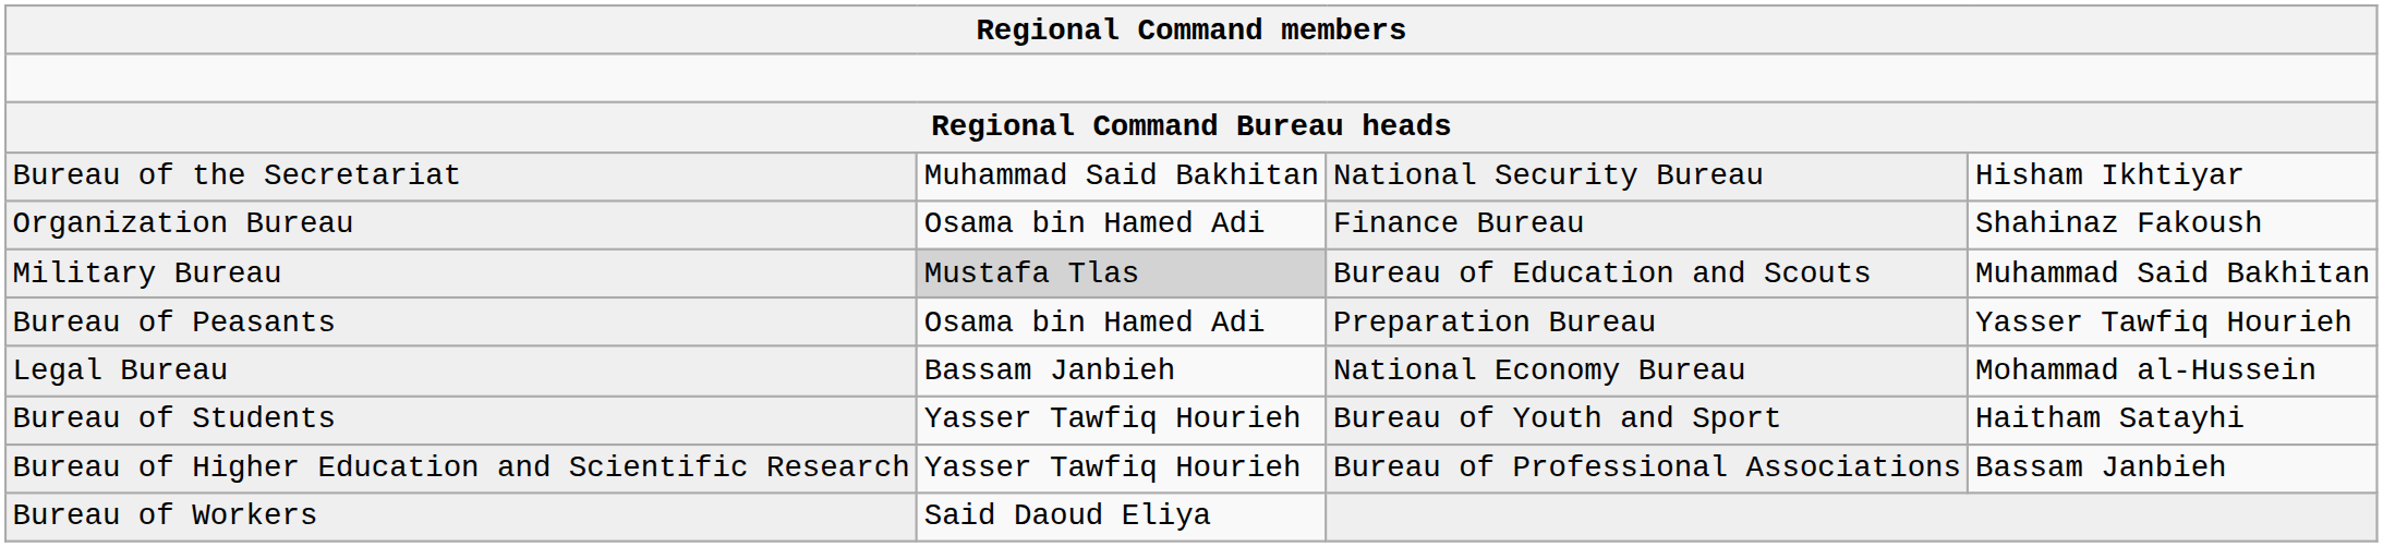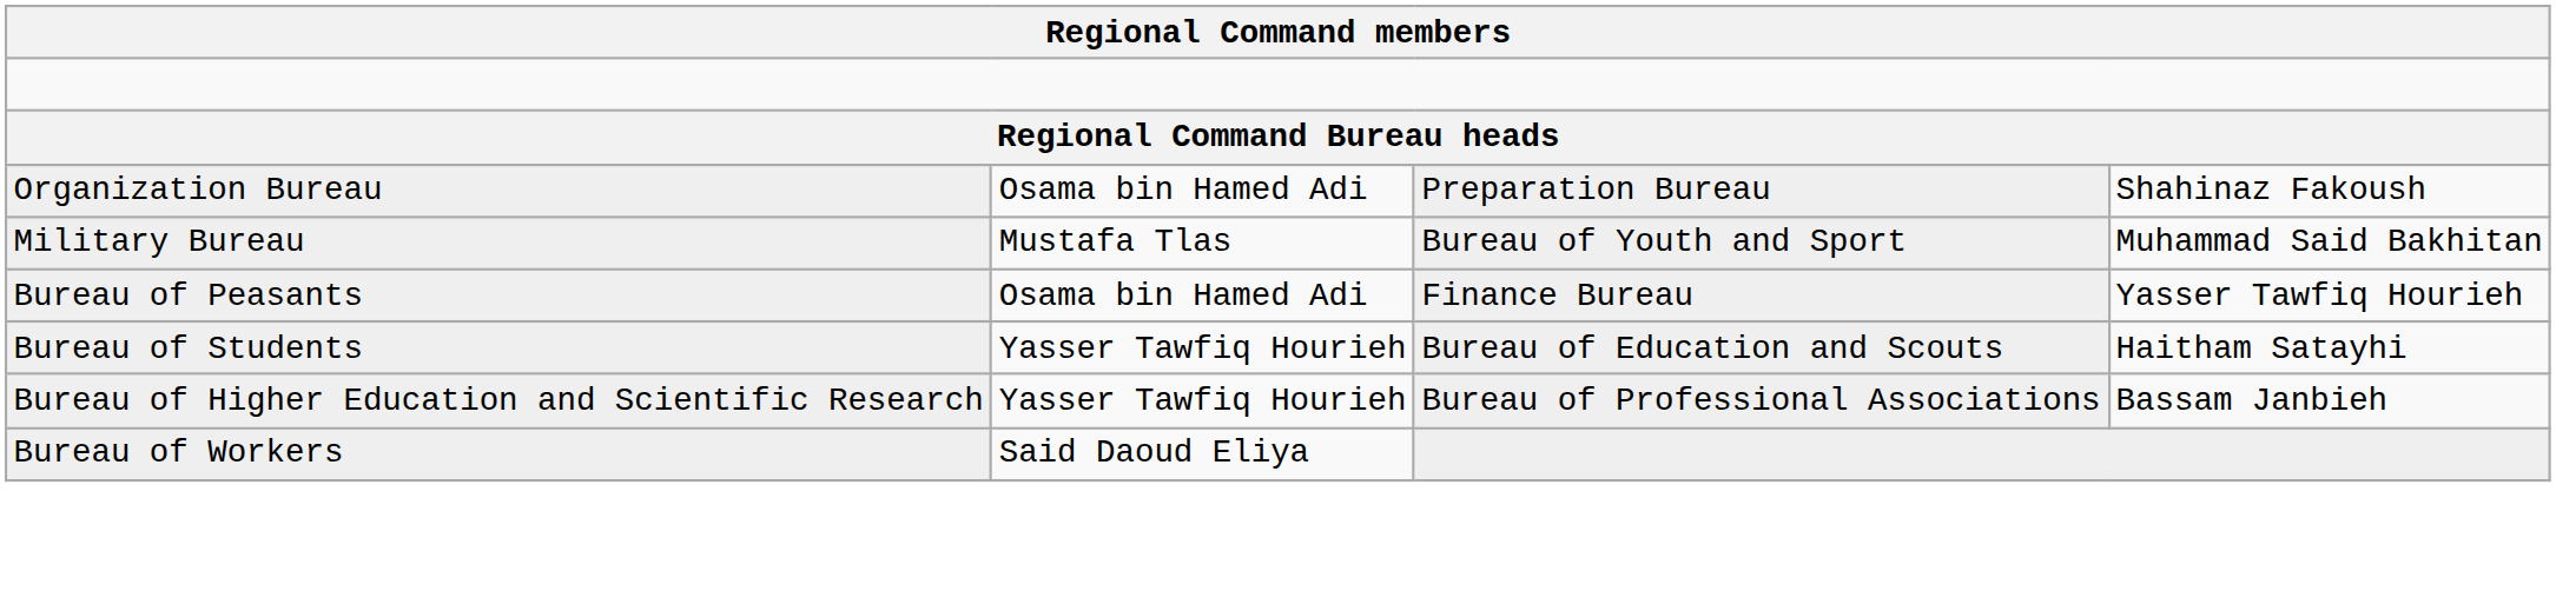- row: Bureau of the Secretariat | Muhammad Said Bakhitan | National Security Bureau | Hisham Ikhtiyar
Organization Bureau | column 3: Finance Bureau -> Preparation Bureau
Military Bureau | column 2: lightgrey background -> no background
Military Bureau | column 3: Bureau of Education and Scouts -> Bureau of Youth and Sport
Bureau of Peasants | column 3: Preparation Bureau -> Finance Bureau
- row: Legal Bureau | Bassam Janbieh | National Economy Bureau | Mohammad al-Hussein
Bureau of Students | column 3: Bureau of Youth and Sport -> Bureau of Education and Scouts
